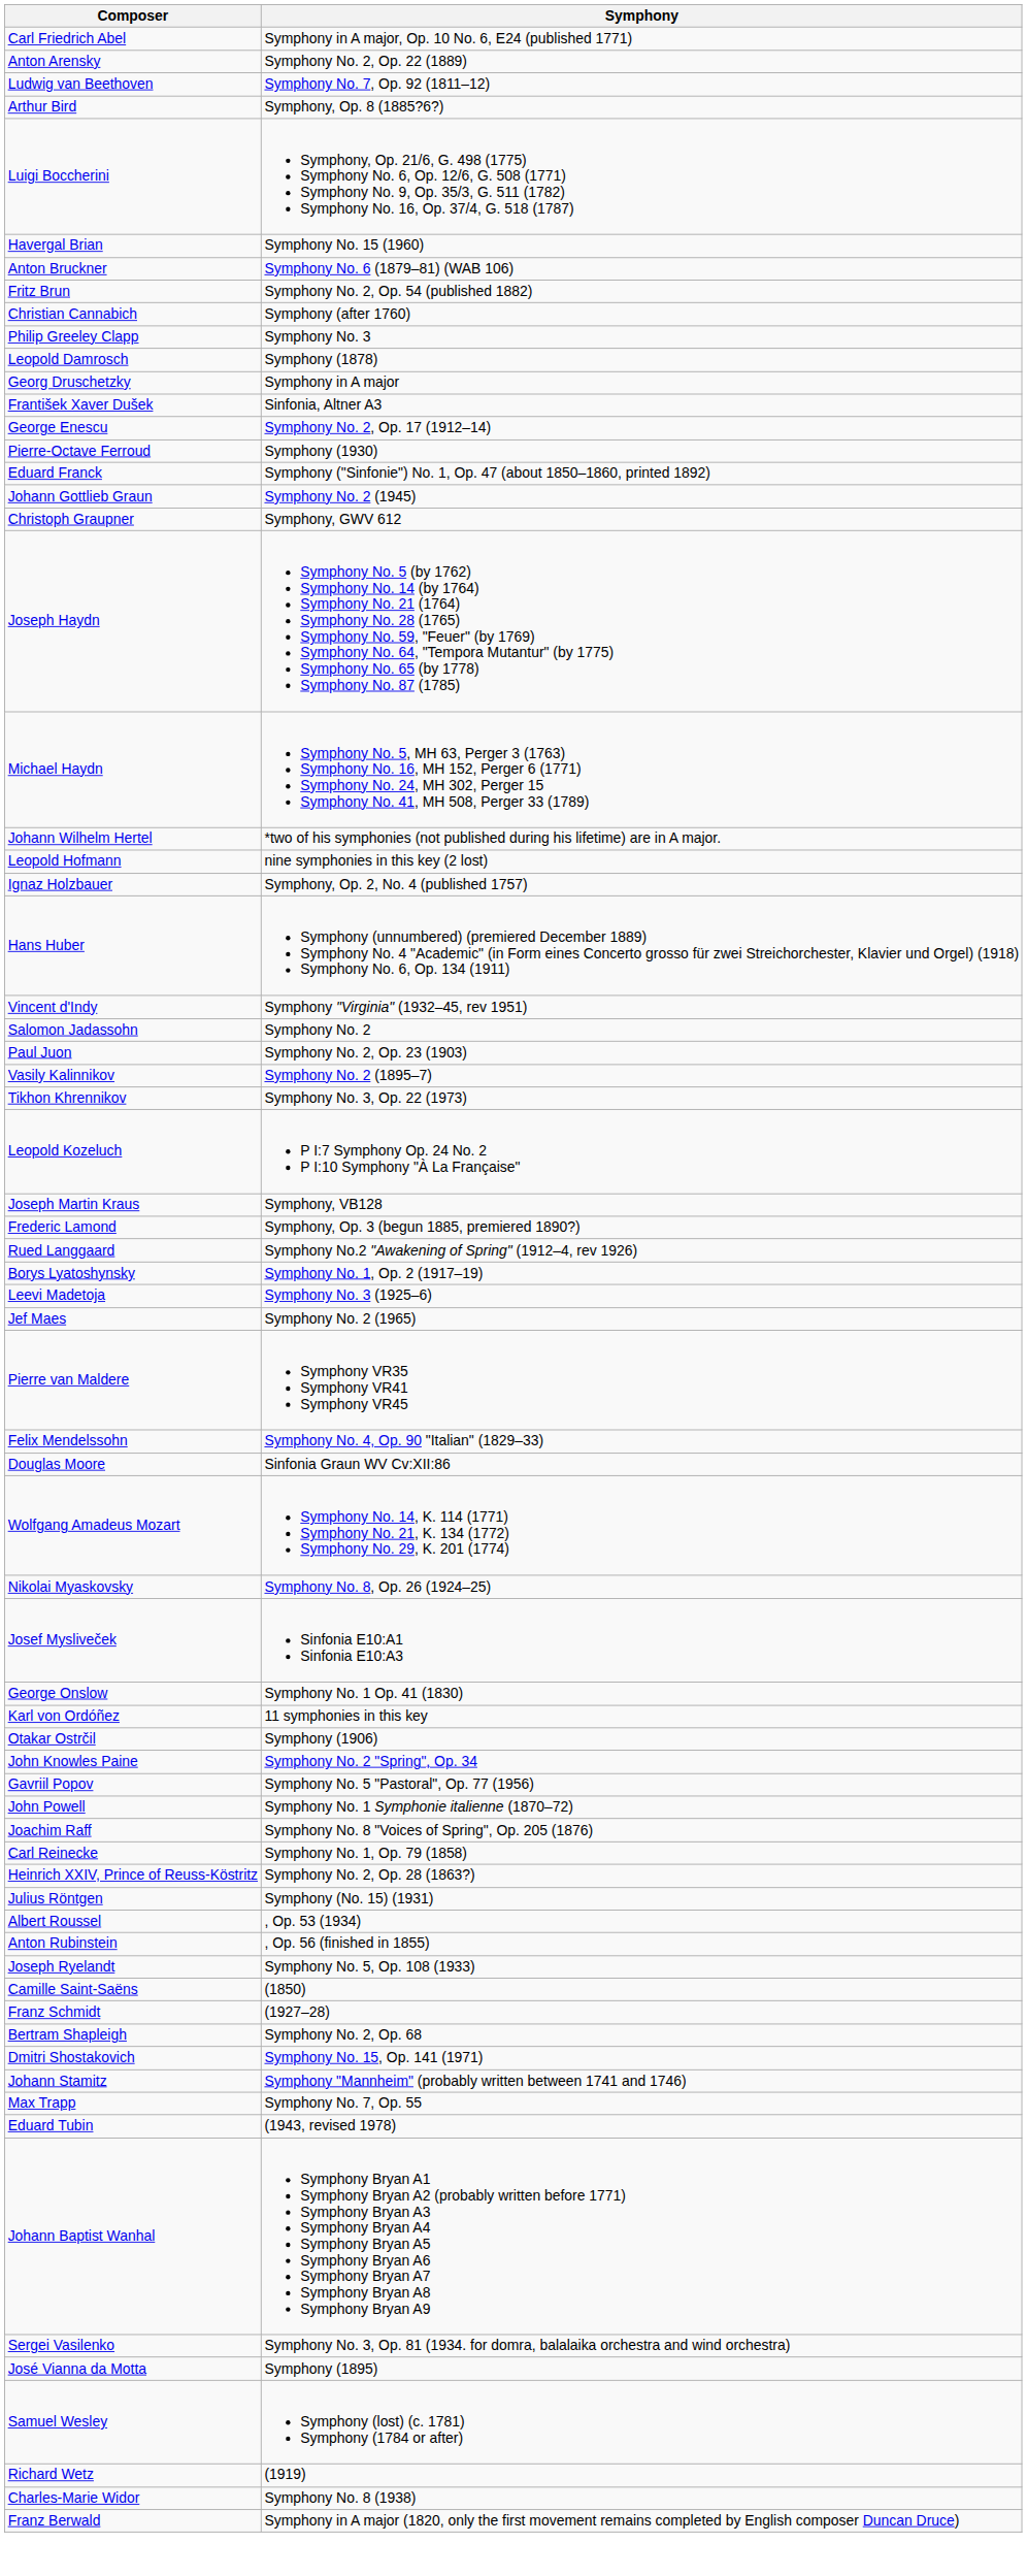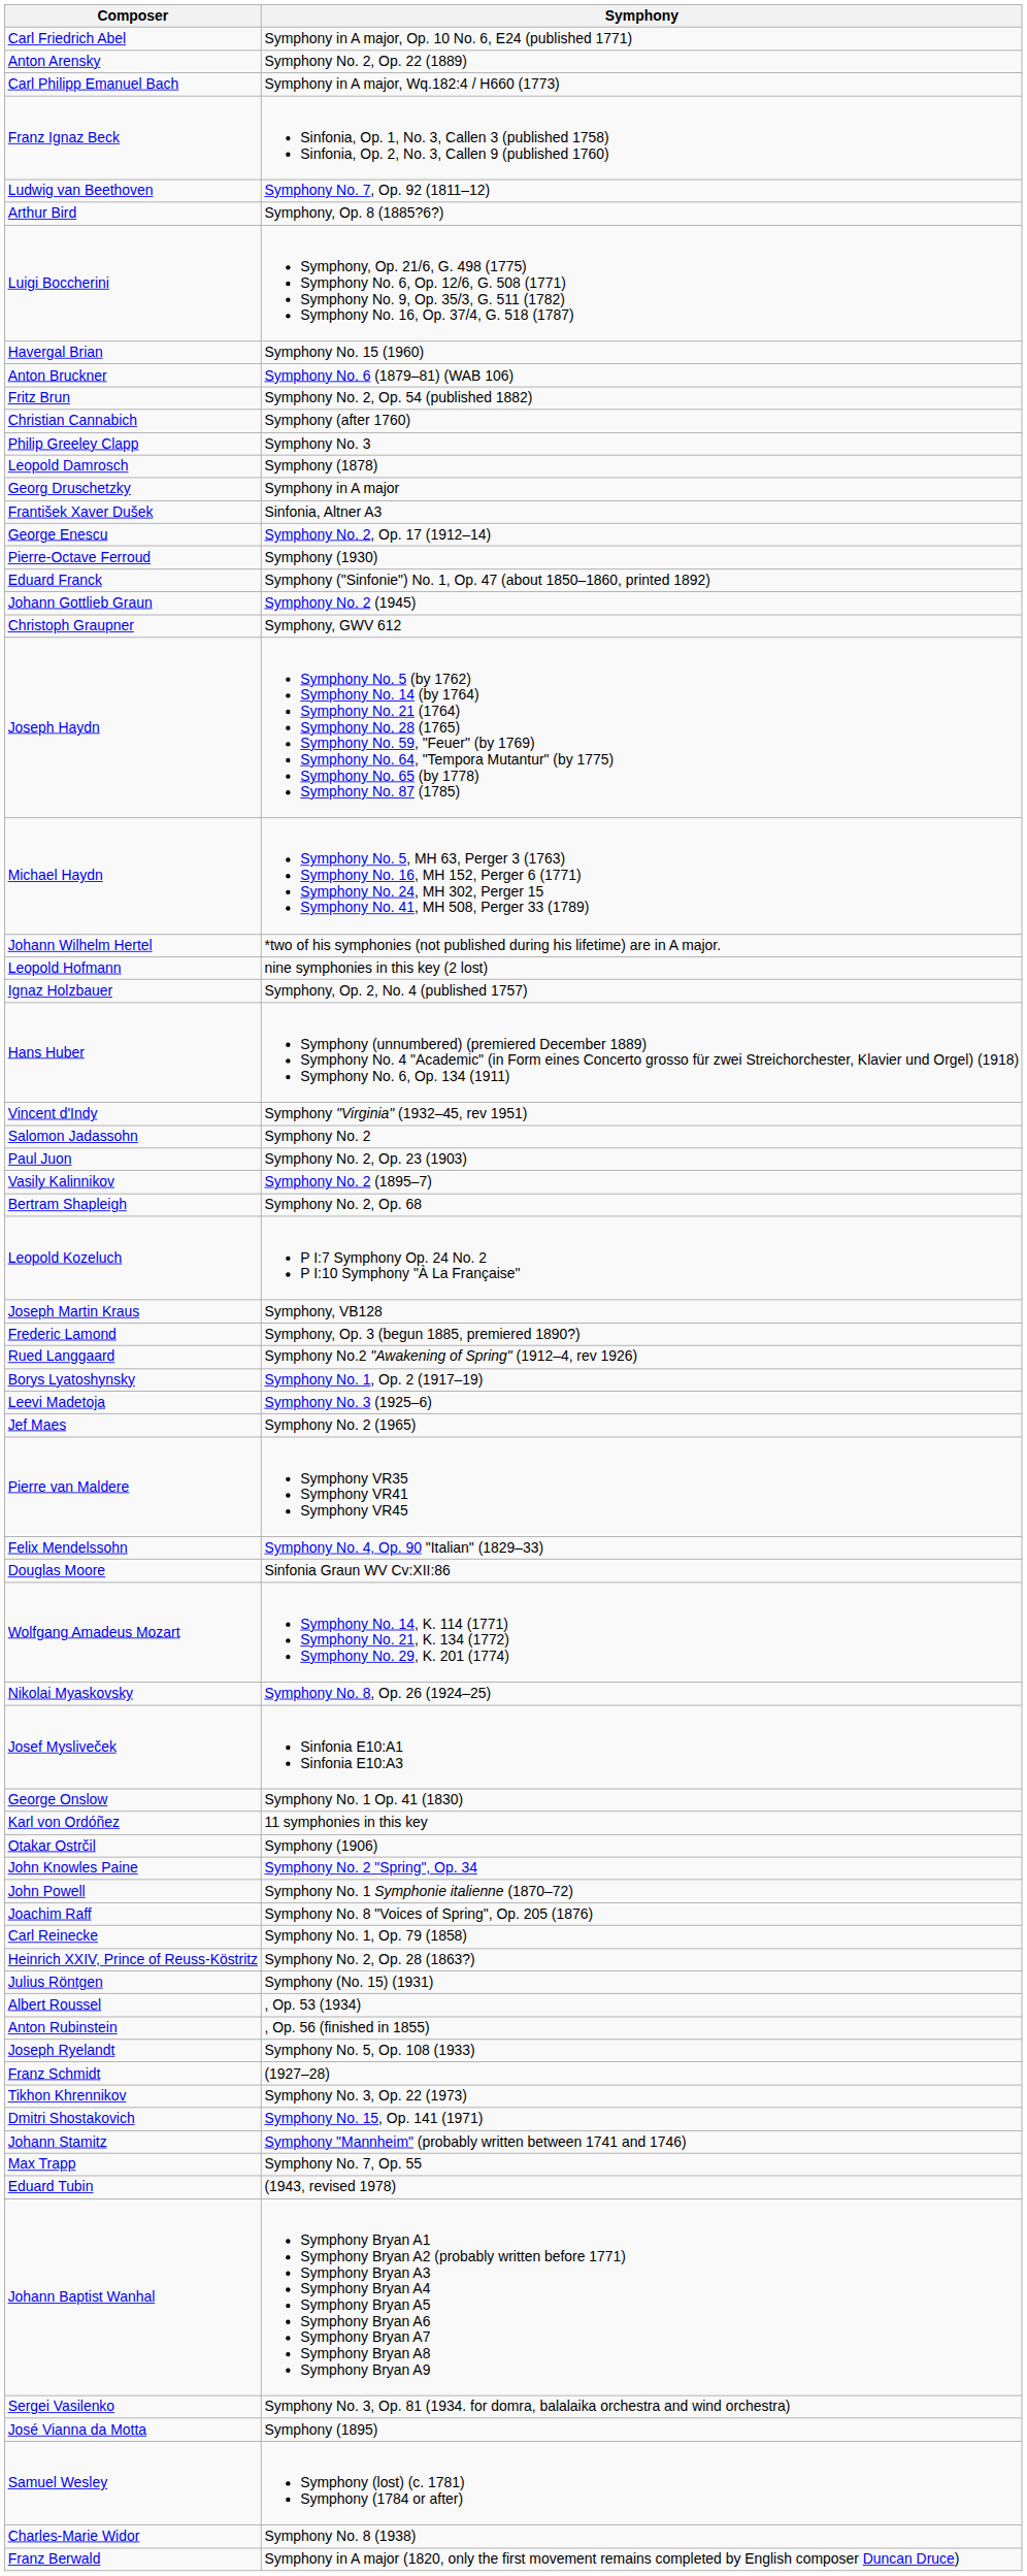+ row: Carl Philipp Emanuel Bach | Symphony in A major, Wq.182:4 / H660 (1773)
+ row: Franz Ignaz Beck | Sinfonia, Op. 1, No. 3, Callen 3 (published 1758) Sinfonia, Op. 2, No. 3, Callen 9 (published 1760)
rows swapped: Tikhon Khrennikov <-> Bertram Shapleigh
- row: Gavriil Popov | Symphony No. 5 "Pastoral", Op. 77 (1956)
- row: Camille Saint-Saëns | (1850)
- row: Richard Wetz | (1919)
